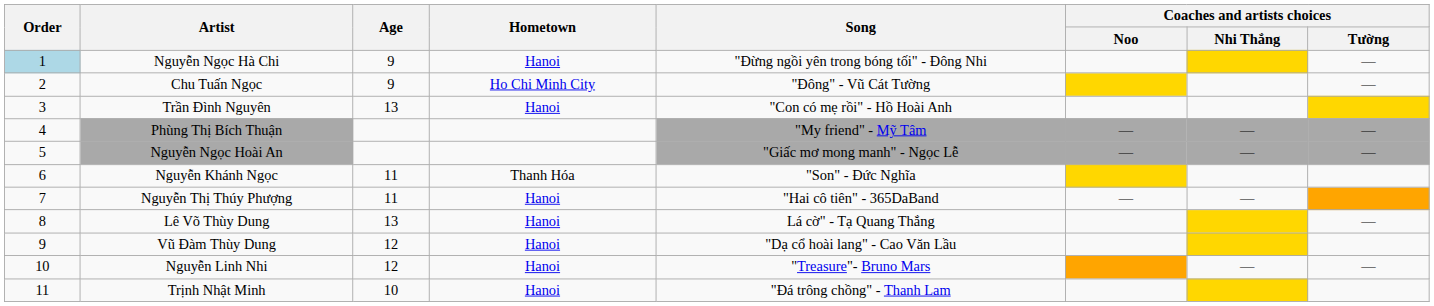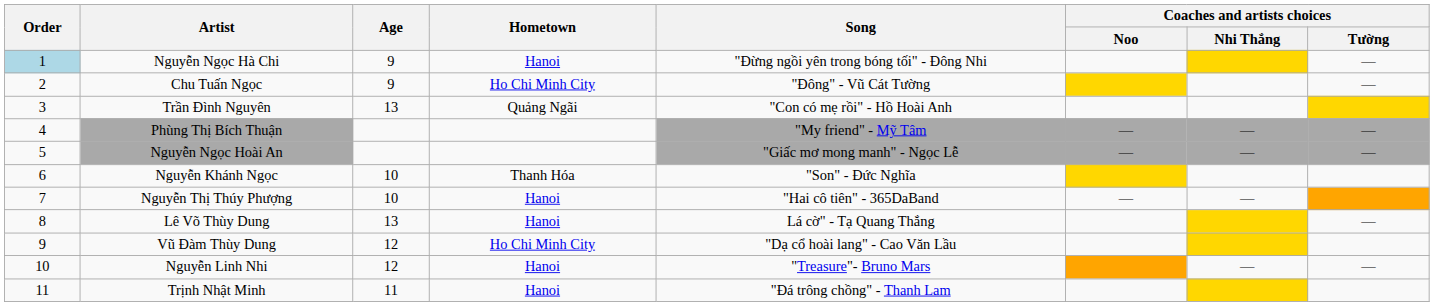Trần Đình Nguyên | Hometown: Hanoi -> Quảng Ngãi
Nguyễn Khánh Ngọc | Age: 11 -> 10
Nguyễn Thị Thúy Phượng | Age: 11 -> 10
Vũ Đàm Thùy Dung | Hometown: Hanoi -> Ho Chi Minh City
Trịnh Nhật Minh | Age: 10 -> 11
